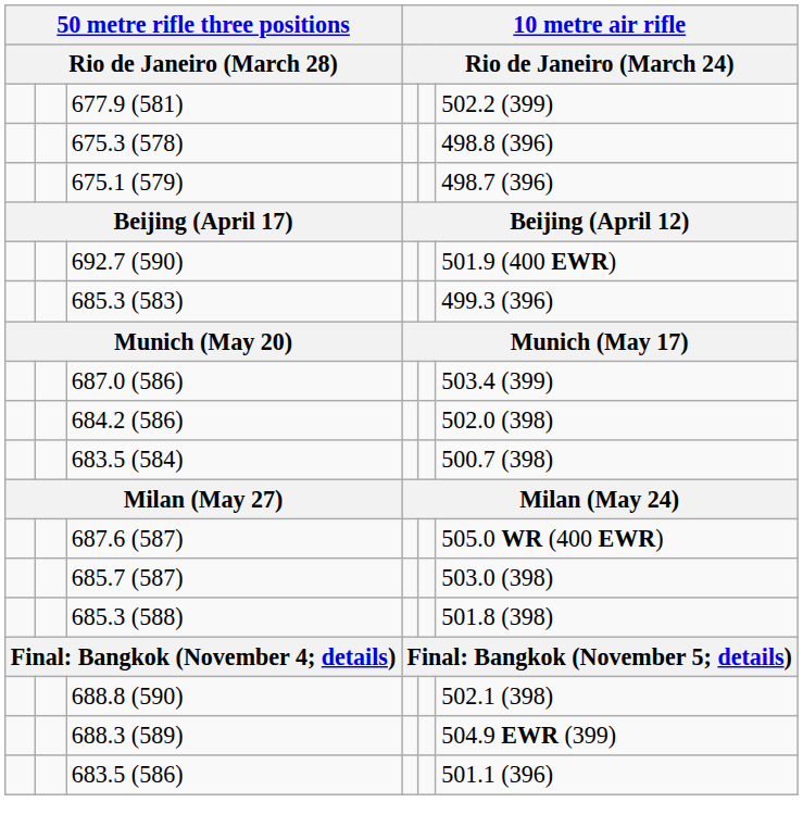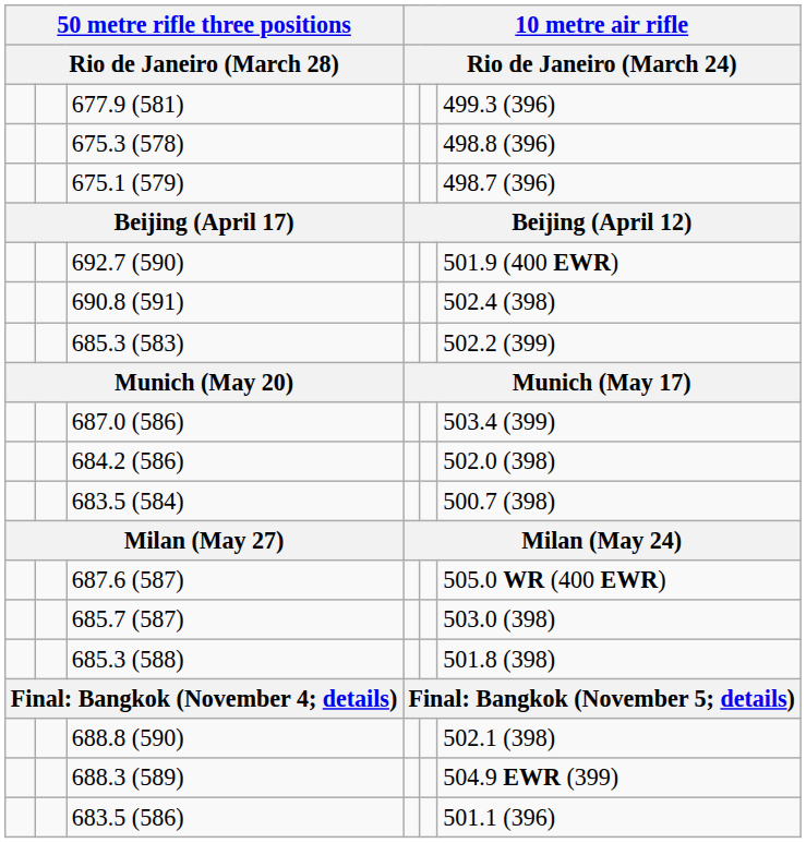677.9 (581) | column 6: 502.2 (399) -> 499.3 (396)
+ row: 690.8 (591) | 502.4 (398)
685.3 (583) | column 6: 499.3 (396) -> 502.2 (399)
